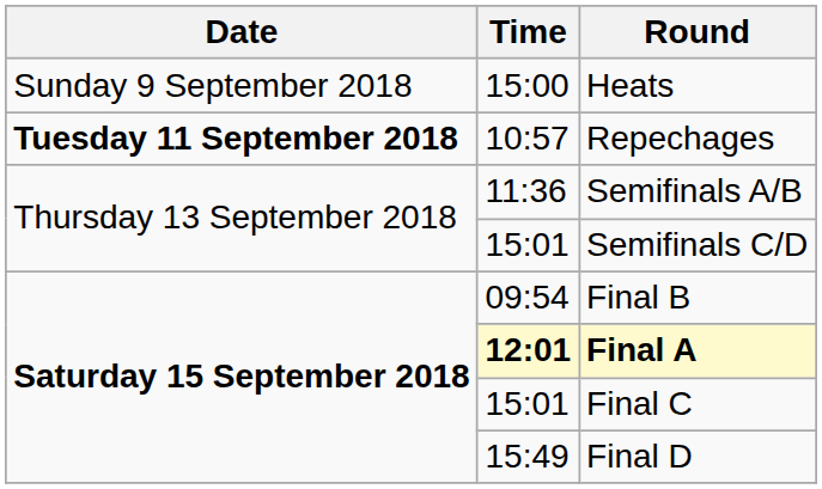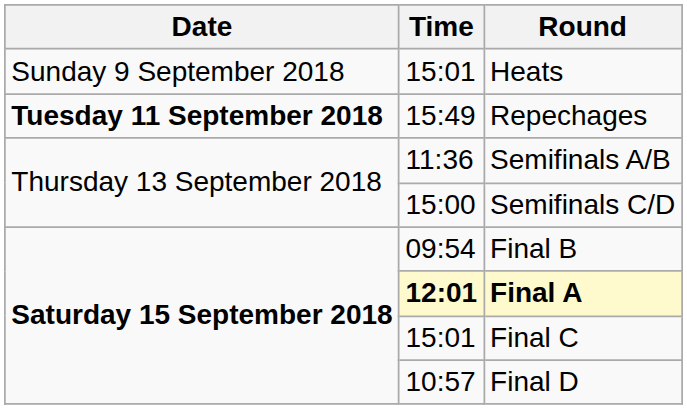Heats | Time: 15:00 -> 15:01
Repechages | Time: 10:57 -> 15:49
Semifinals C/D | Time: 15:01 -> 15:00
Final D | Time: 15:49 -> 10:57
